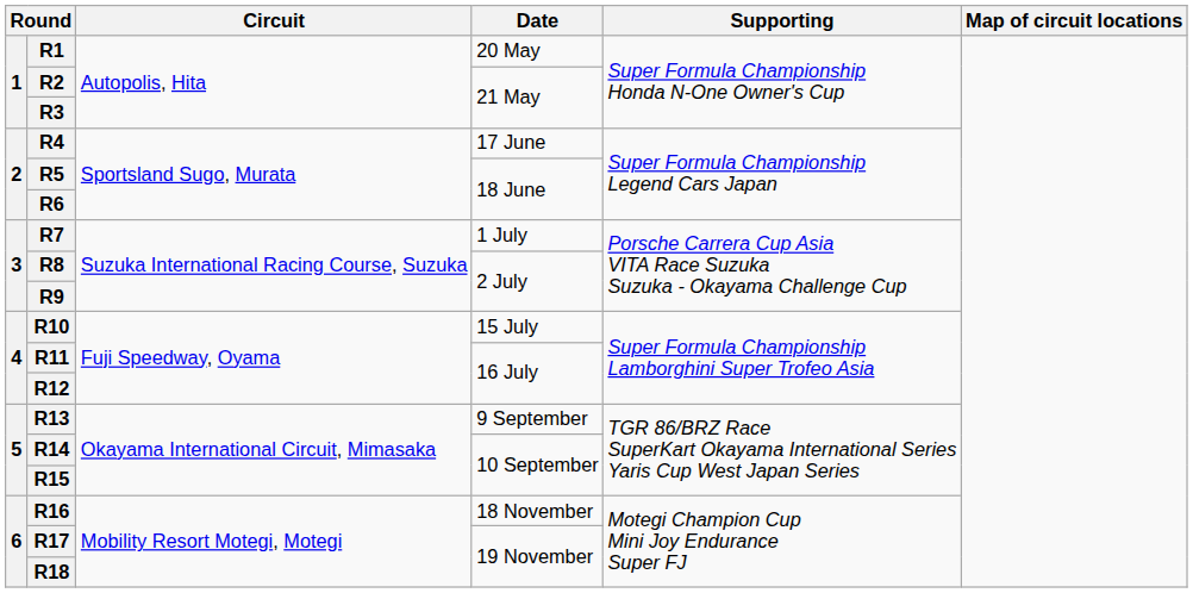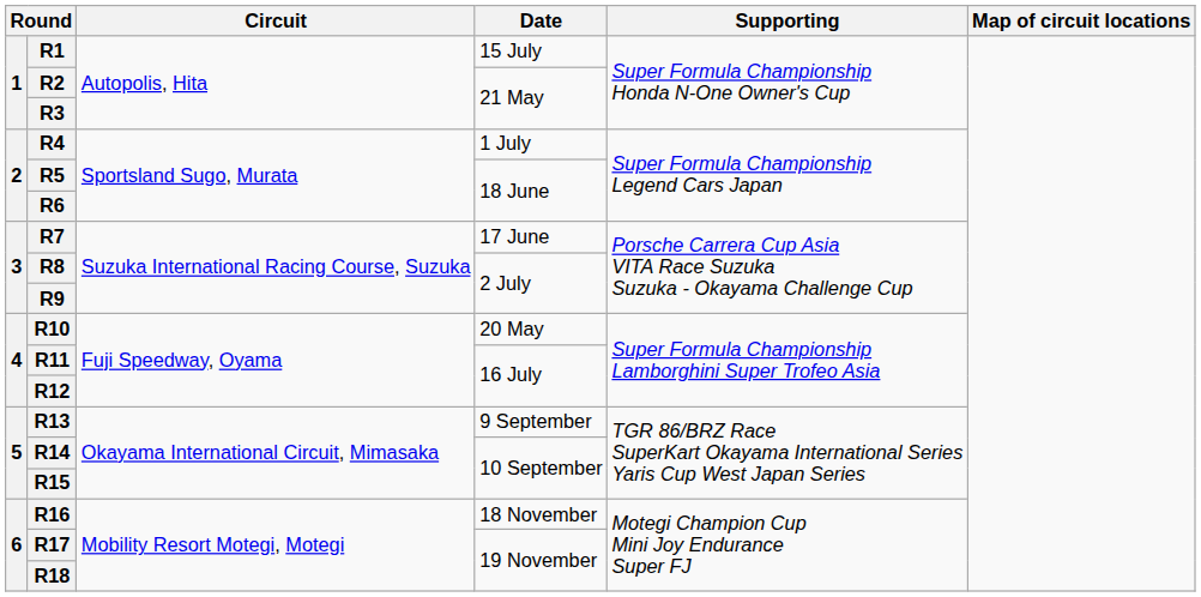R1 | Date: 20 May -> 15 July
R4 | Date: 17 June -> 1 July
R7 | Date: 1 July -> 17 June
R10 | Date: 15 July -> 20 May
